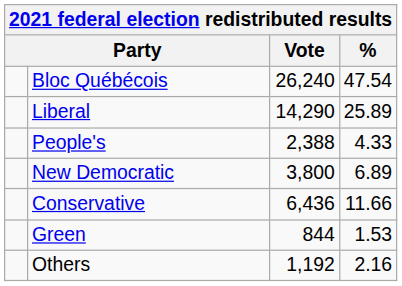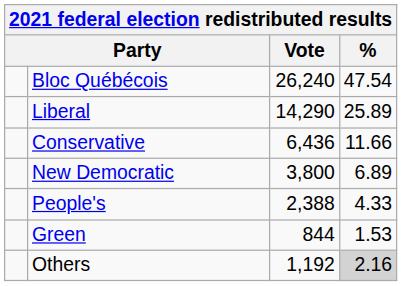rows swapped: Conservative <-> People's
Others | %: no background -> lightgrey background
